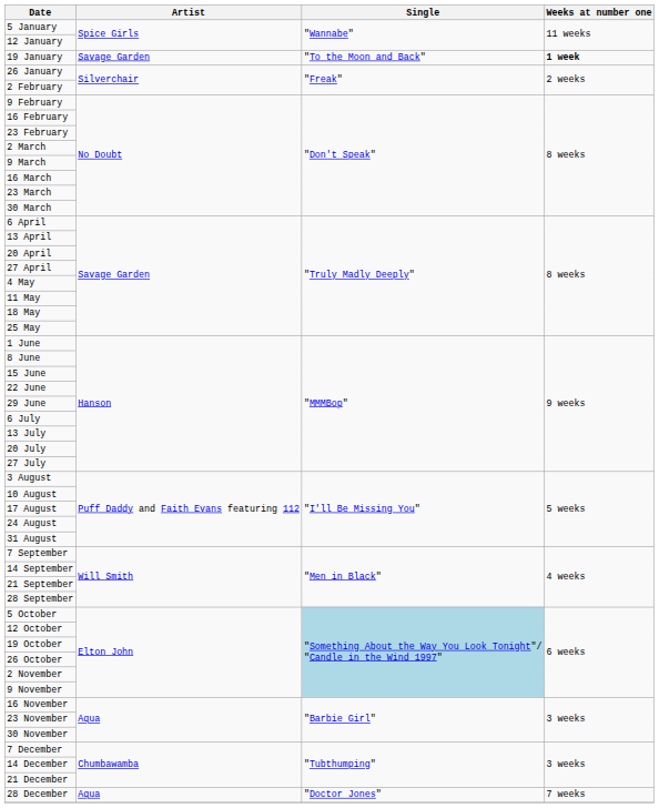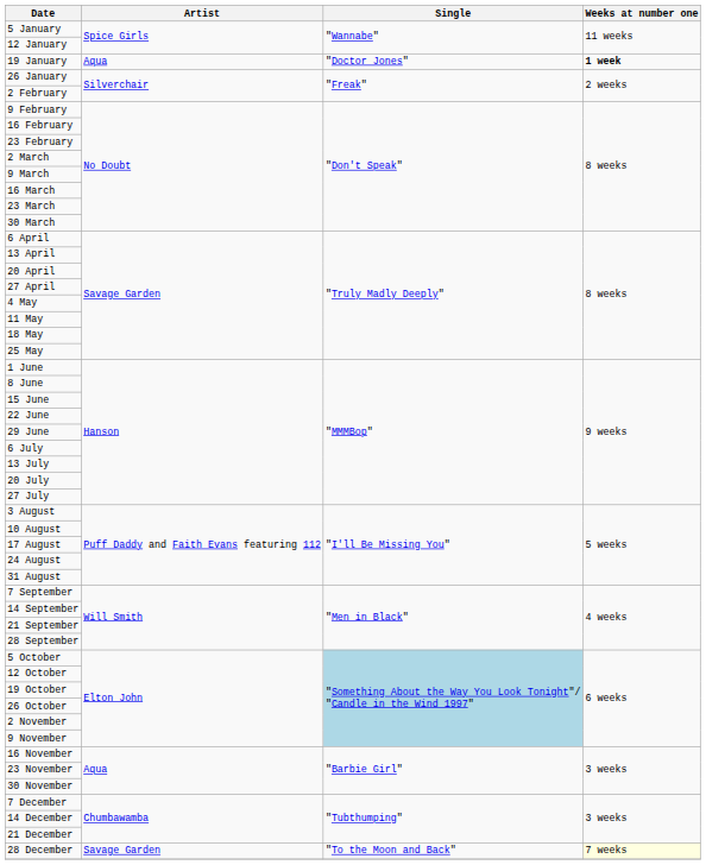19 January | Artist: Savage Garden -> Aqua
19 January | Single: "To the Moon and Back" -> "Doctor Jones"
28 December | Artist: Aqua -> Savage Garden
28 December | Single: "Doctor Jones" -> "To the Moon and Back"
28 December | Weeks at number one: no background -> lightyellow background
